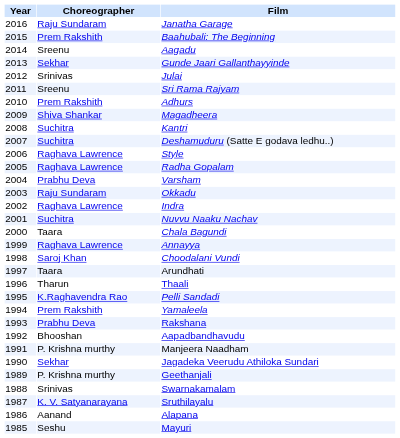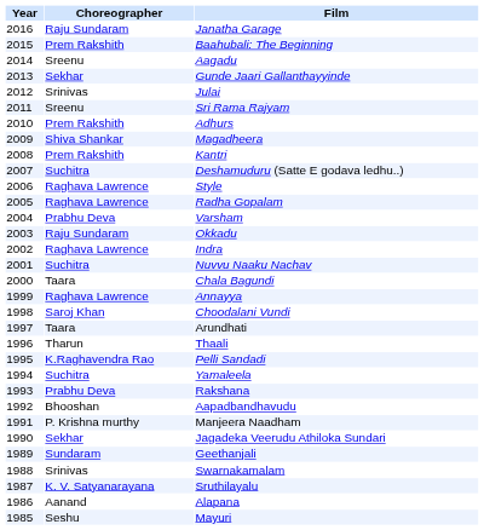Kantri | Choreographer: Suchitra -> Prem Rakshith
Yamaleela | Choreographer: Prem Rakshith -> Suchitra
Geethanjali | Choreographer: P. Krishna murthy -> Sundaram
